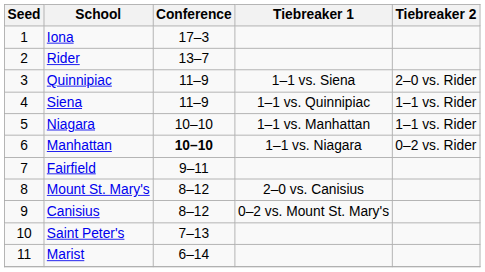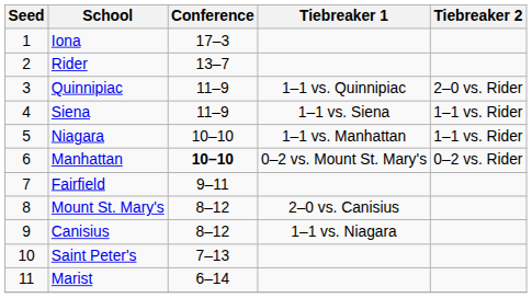Quinnipiac | Tiebreaker 1: 1–1 vs. Siena -> 1–1 vs. Quinnipiac
Siena | Tiebreaker 1: 1–1 vs. Quinnipiac -> 1–1 vs. Siena
Manhattan | Tiebreaker 1: 1–1 vs. Niagara -> 0–2 vs. Mount St. Mary's
Canisius | Tiebreaker 1: 0–2 vs. Mount St. Mary's -> 1–1 vs. Niagara
